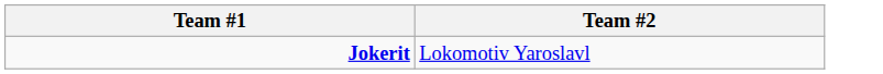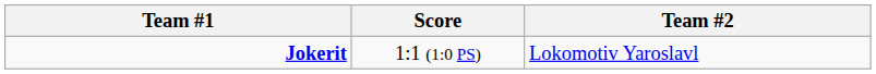+ column: Score | 1:1 (1:0 PS)
